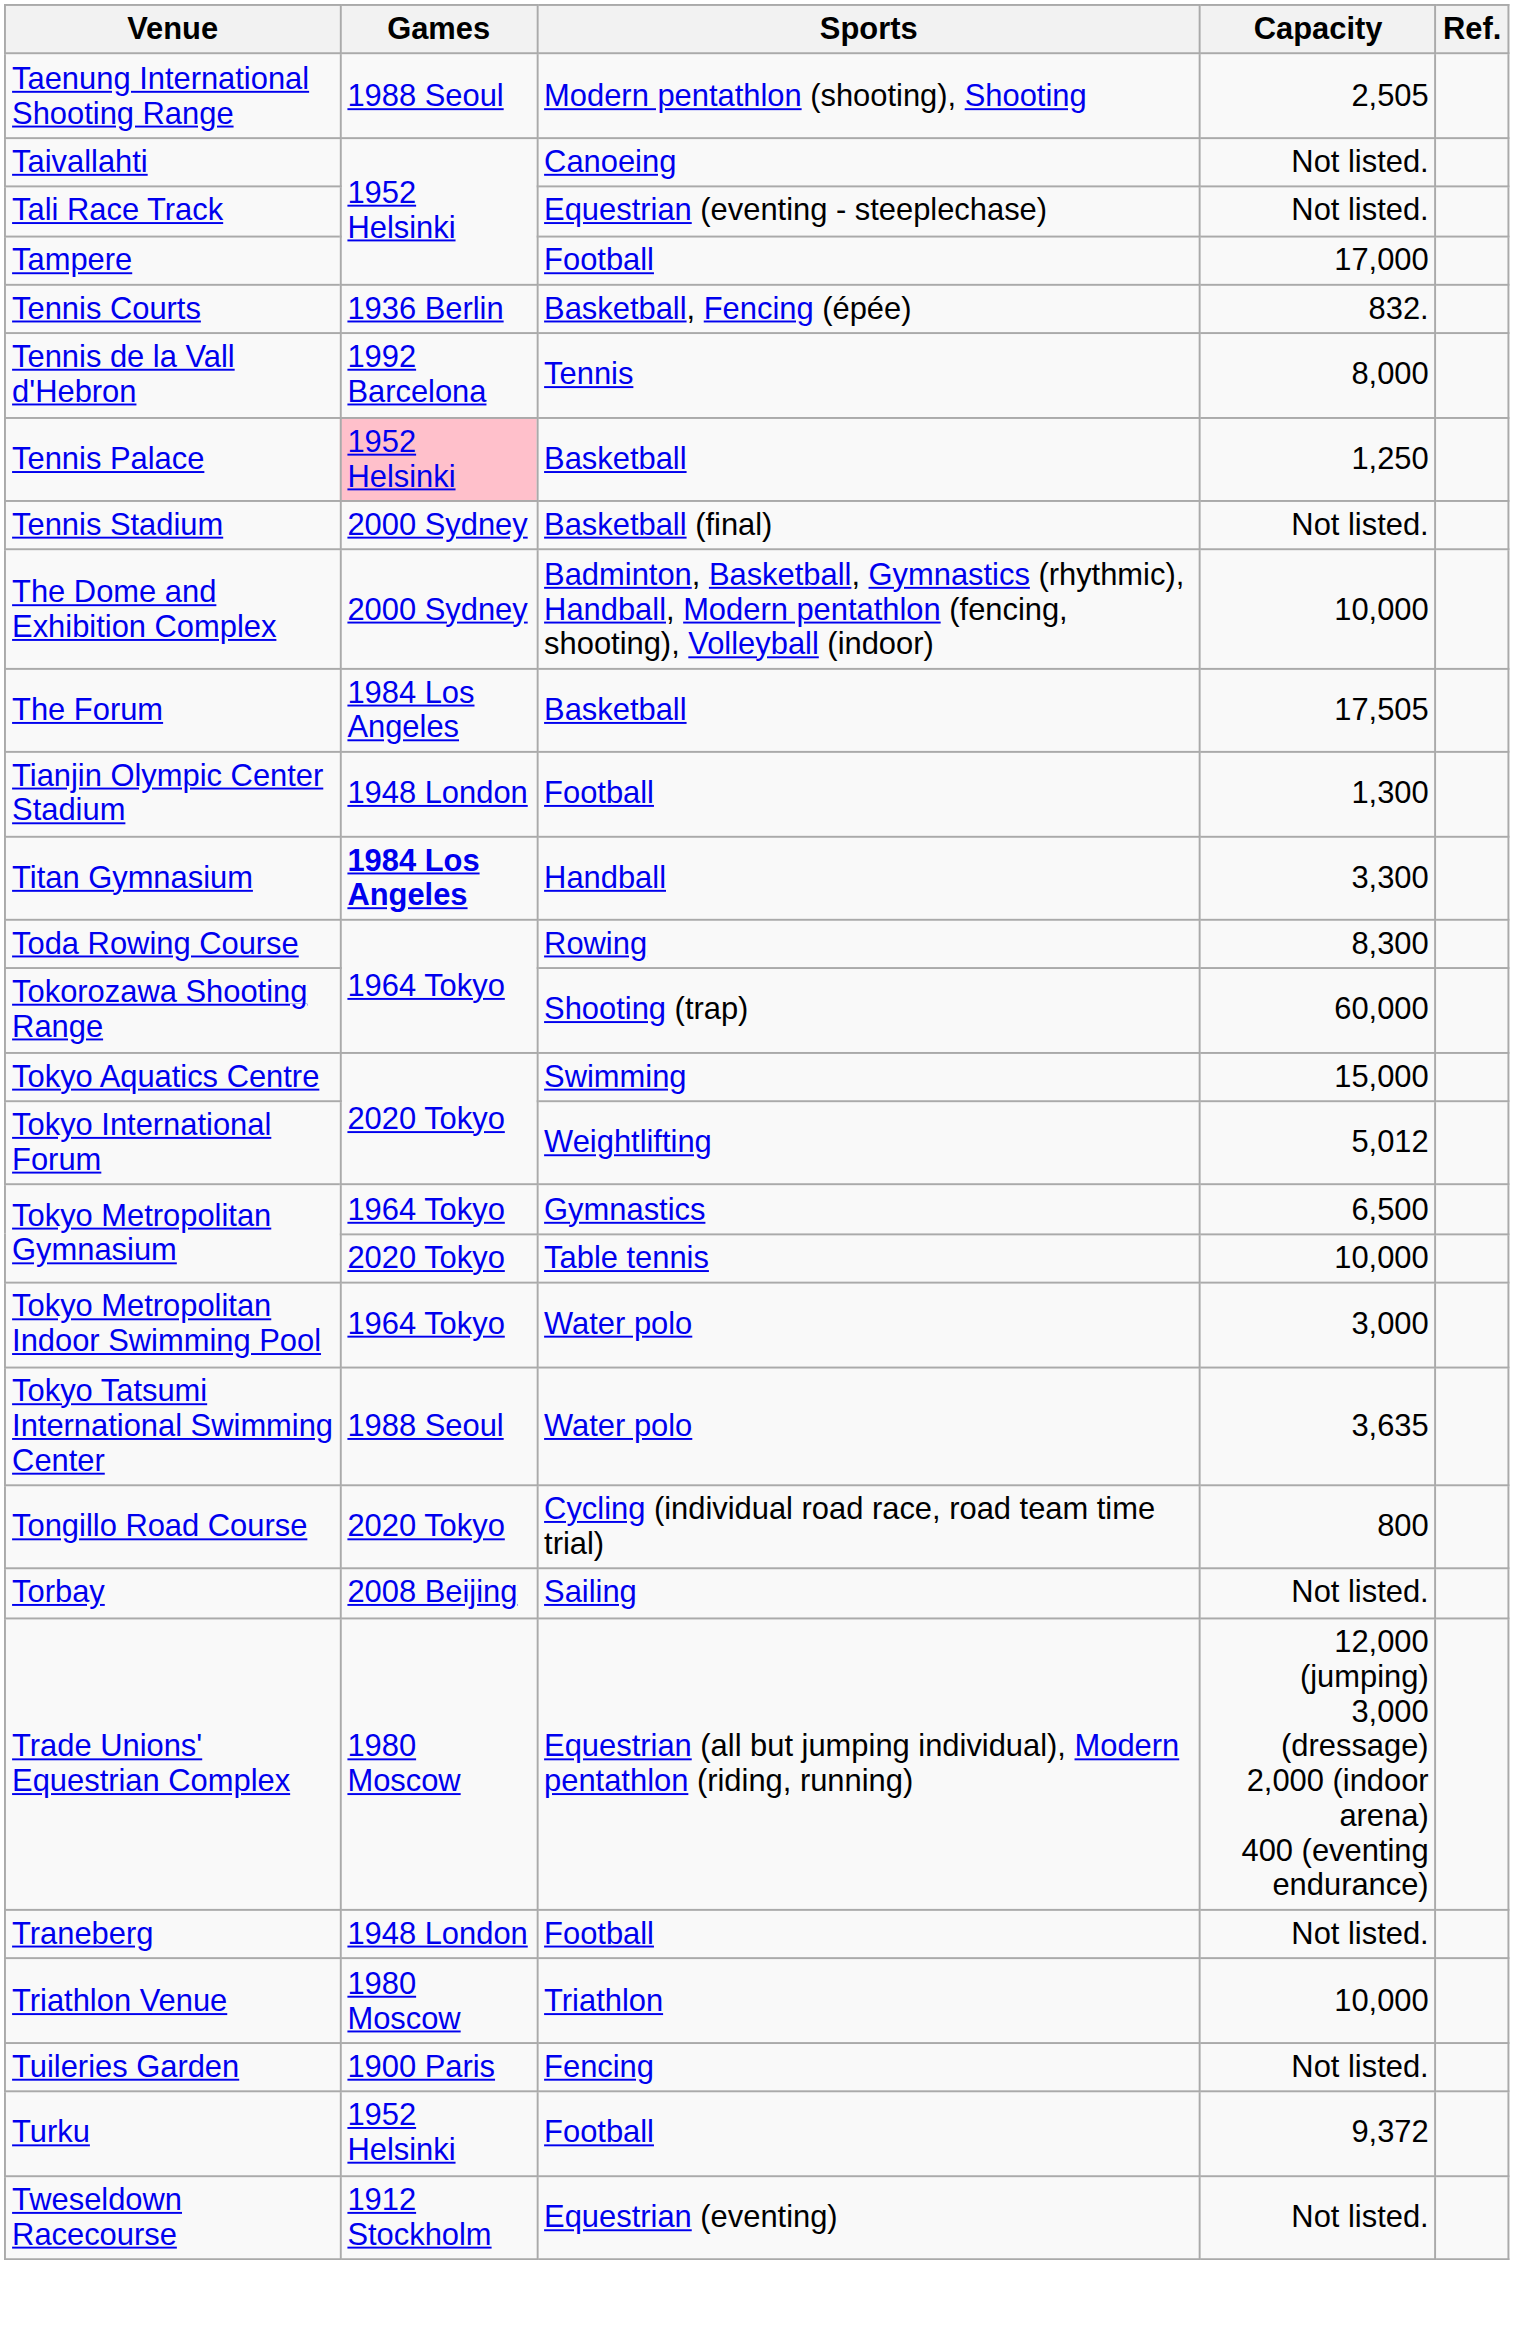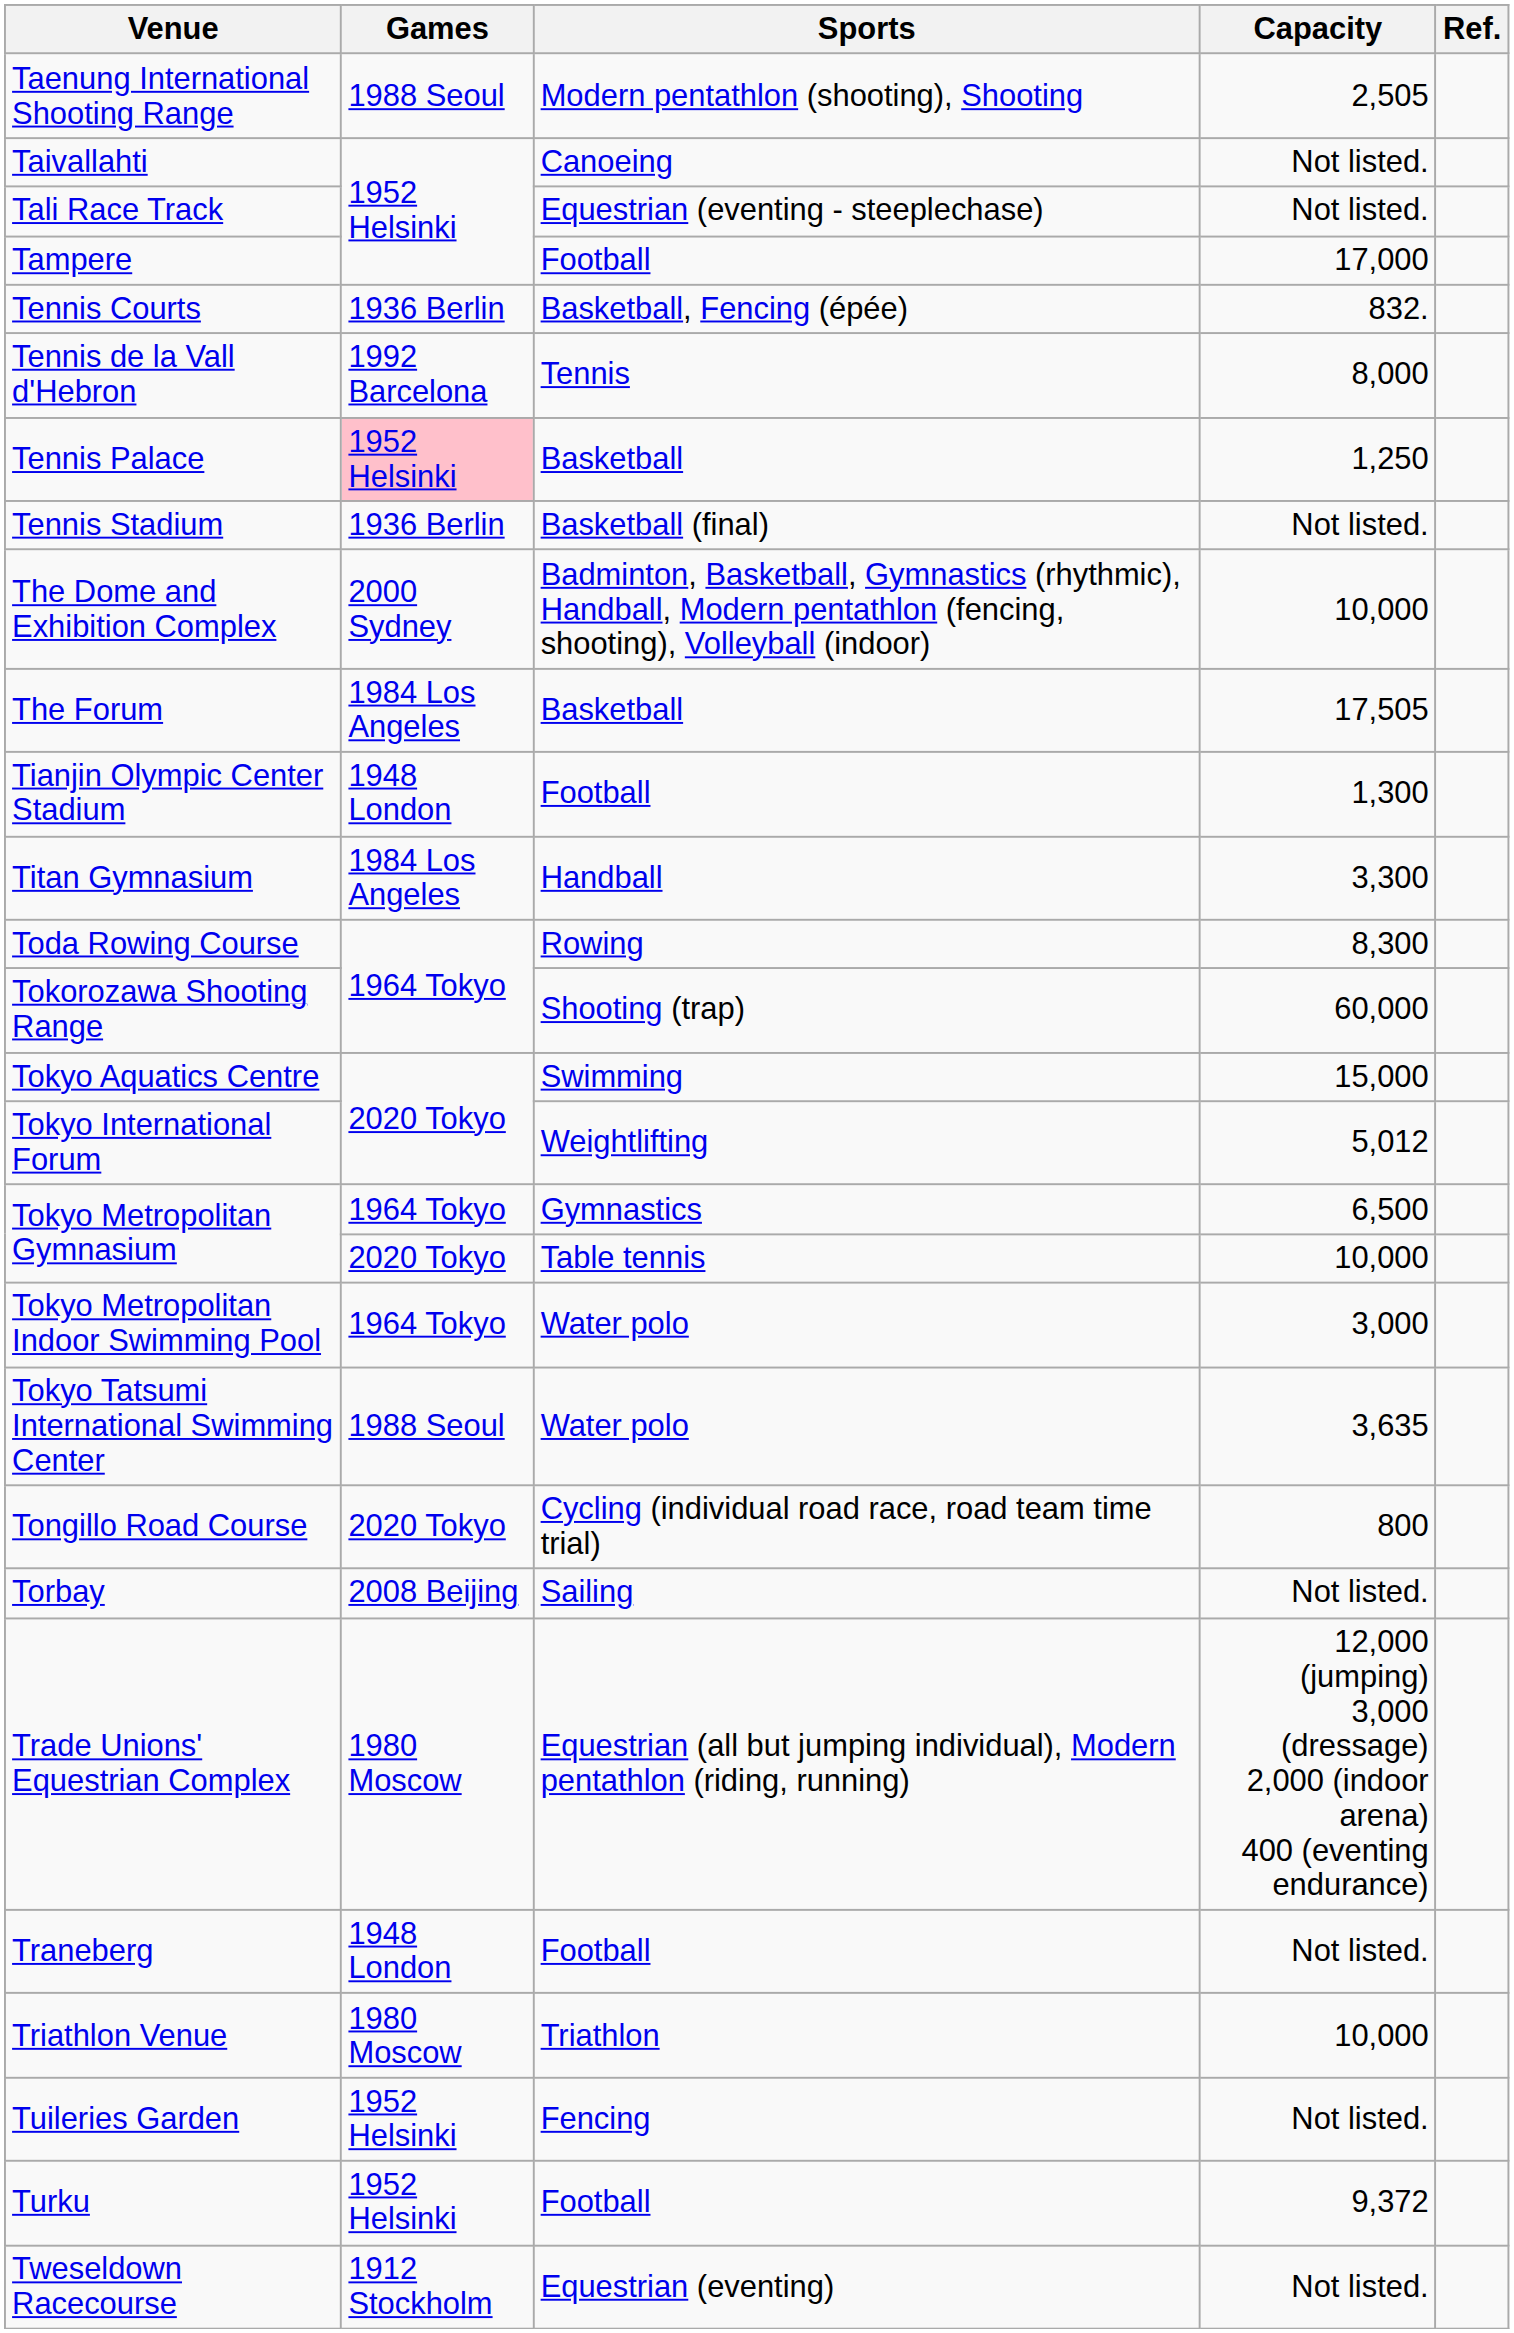Tennis Stadium | Games: 2000 Sydney -> 1936 Berlin
Titan Gymnasium | Games: bold -> normal
Tuileries Garden | Games: 1900 Paris -> 1952 Helsinki
